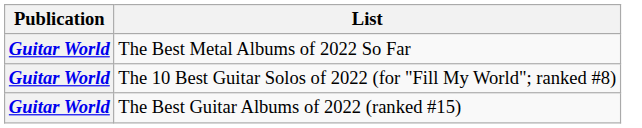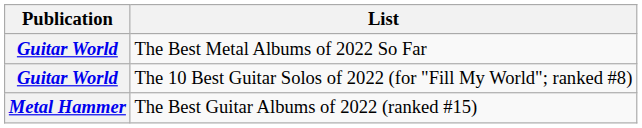The Best Guitar Albums of 2022 (ranked #15) | Publication: Guitar World -> Metal Hammer
